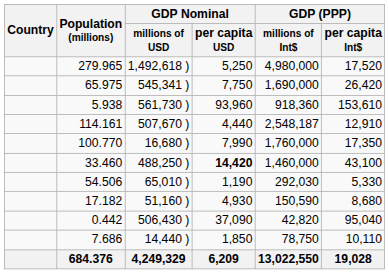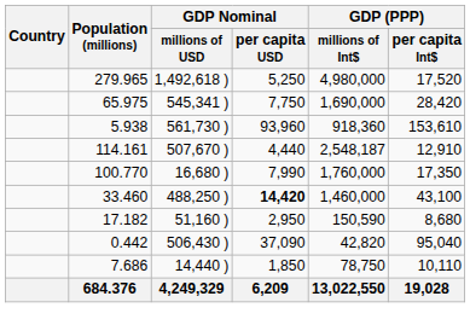65.975 | GDP (PPP) / per capita Int$: 26,420 -> 28,420
- row: 54.506 | 65,010 ) | 1,190 | 292,030 | 5,330
17.182 | GDP Nominal / per capita USD: 4,930 -> 2,950
